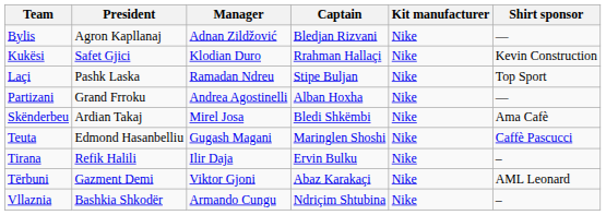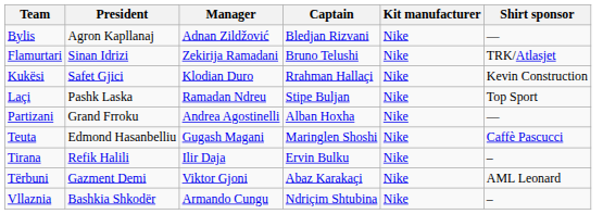+ row: Flamurtari | Sinan Idrizi | Zekirija Ramadani | Bruno Telushi | Nike | TRK/Atlasjet
- row: Skënderbeu | Ardian Takaj | Mirel Josa | Bledi Shkëmbi | Nike | Ama Cafè
